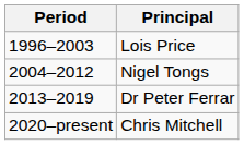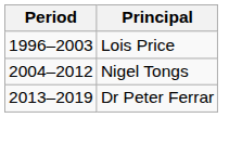- row: 2020–present | Chris Mitchell
